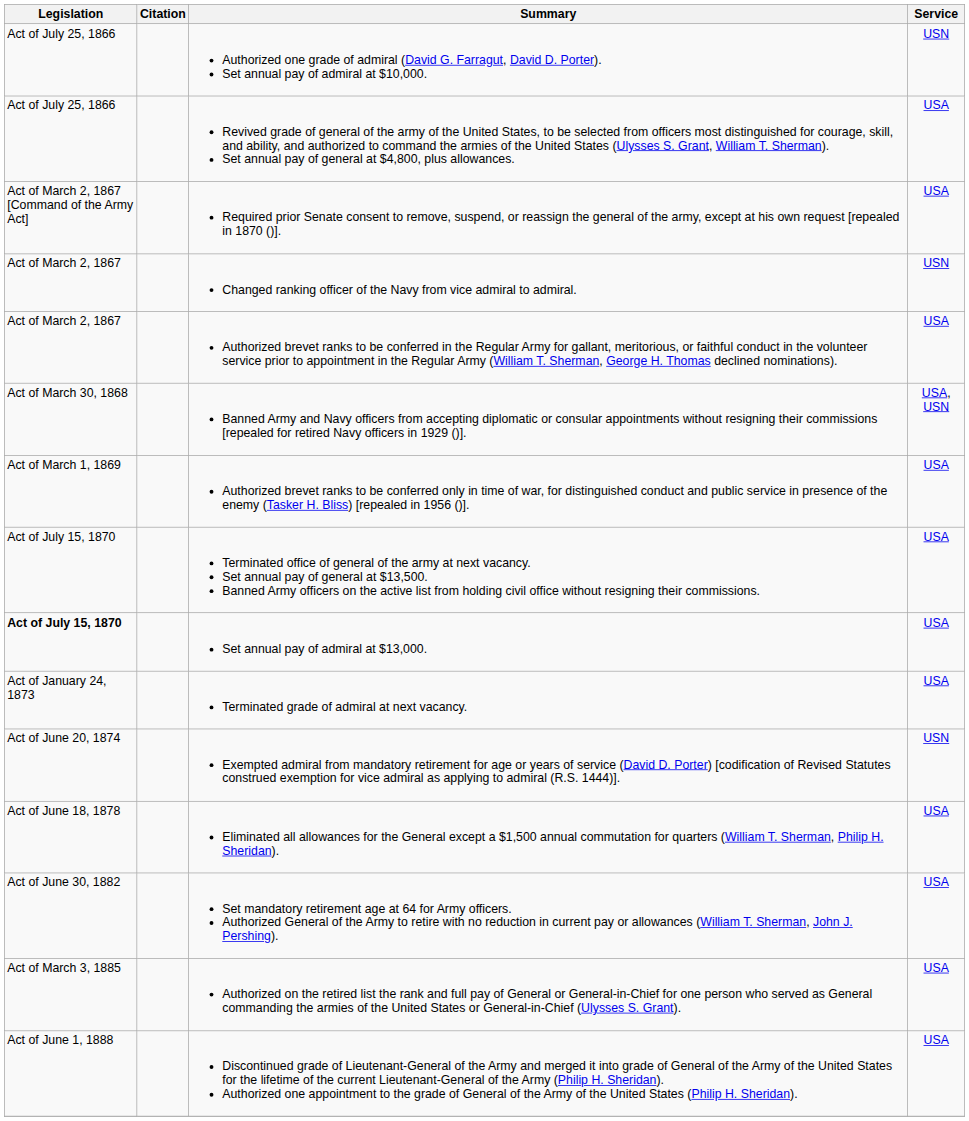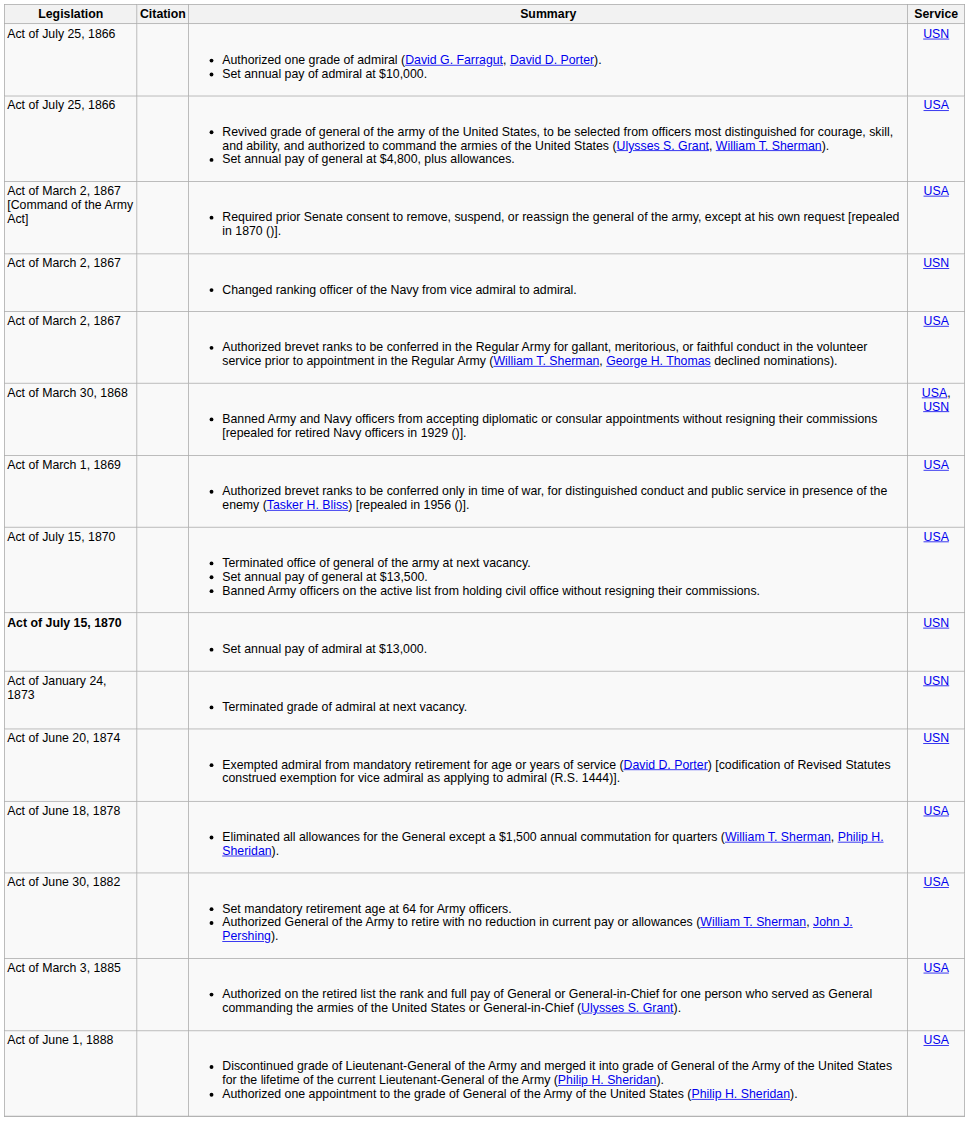Set annual pay of admiral at $13,000. | Service: USA -> USN
Terminated grade of admiral at next vacancy. | Service: USA -> USN
